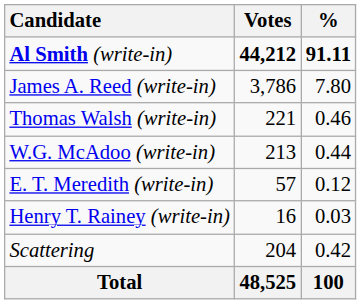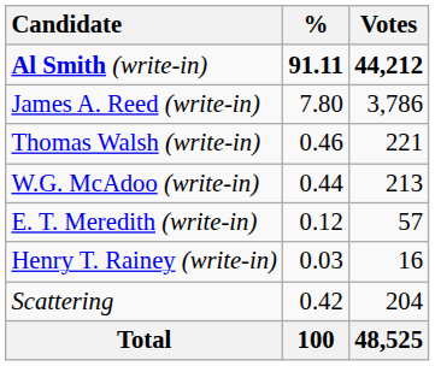columns swapped: Votes <-> %
